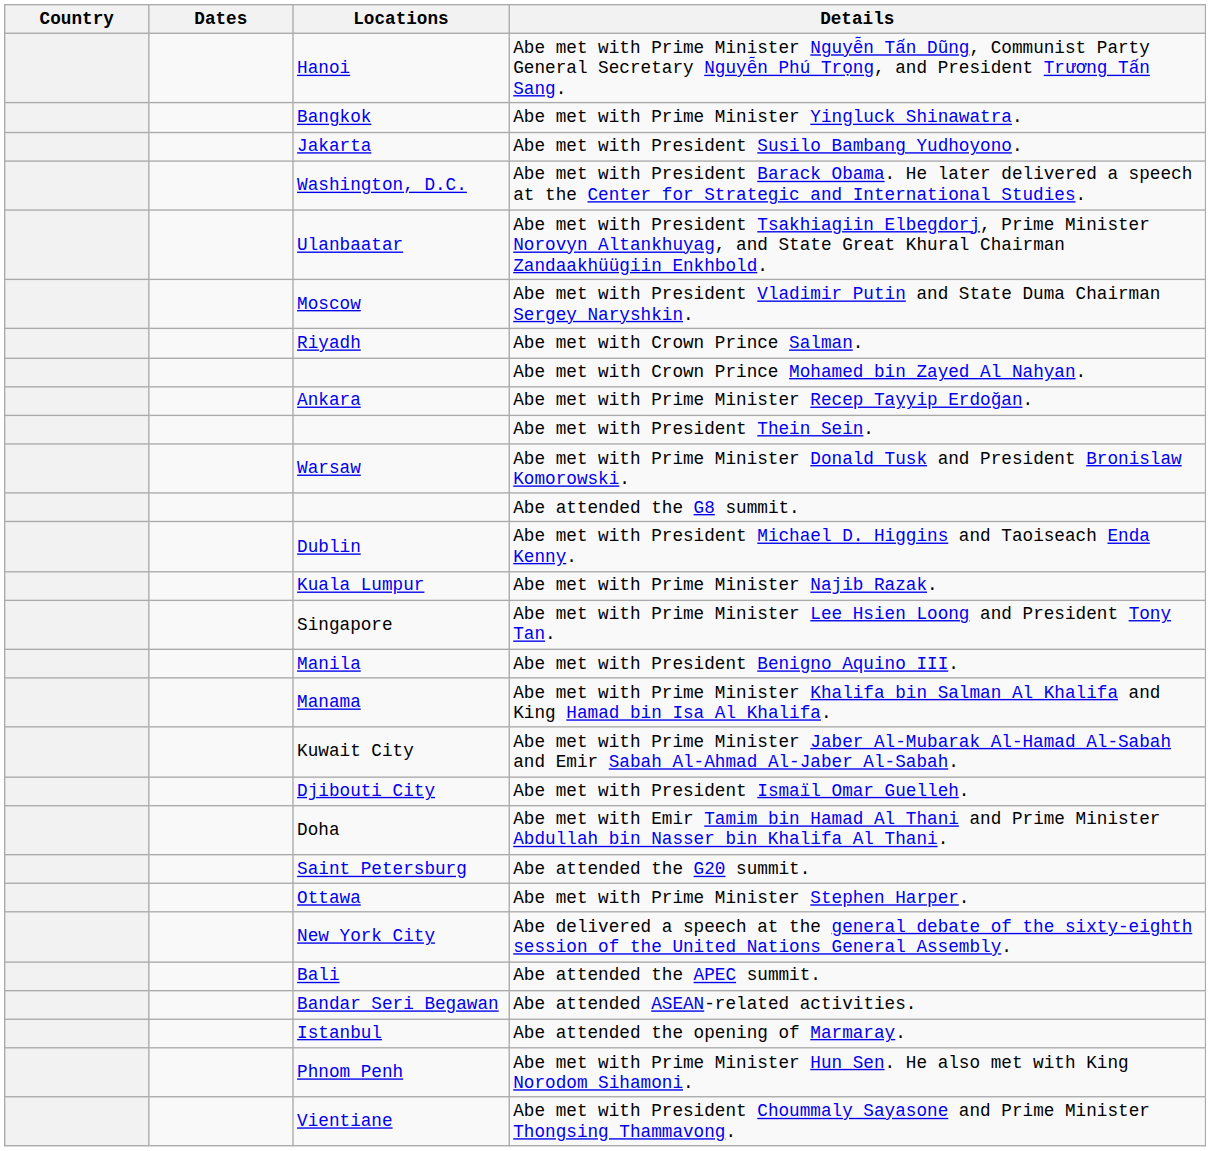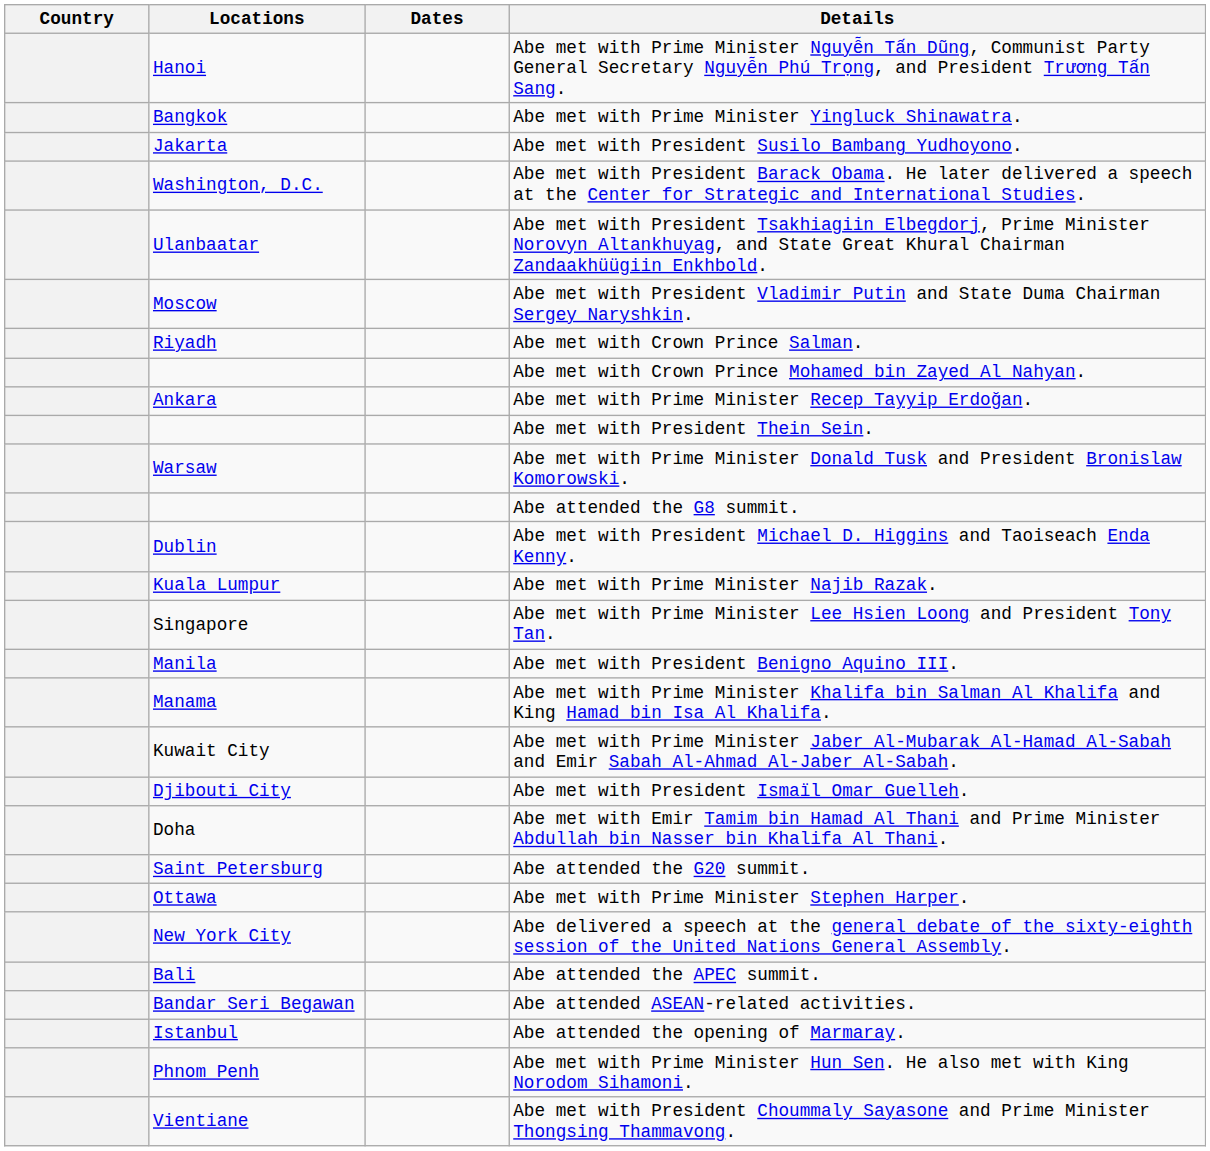columns swapped: Locations <-> Dates
